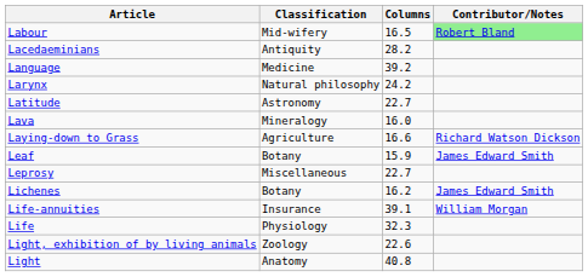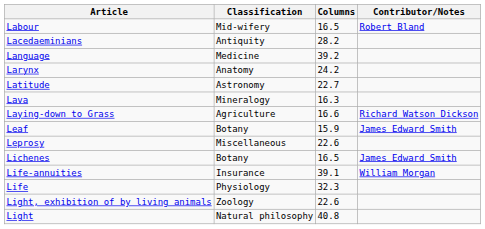Labour | Contributor/Notes: lightgreen background -> no background
Larynx | Classification: Natural philosophy -> Anatomy
Lava | Columns: 16.0 -> 16.3
Leprosy | Columns: 22.7 -> 22.6
Lichenes | Columns: 16.2 -> 16.5
Light | Classification: Anatomy -> Natural philosophy
